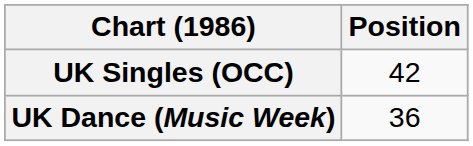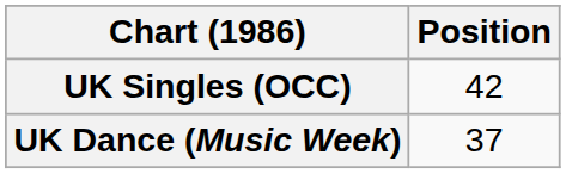UK Dance (Music Week) | Position: 36 -> 37
